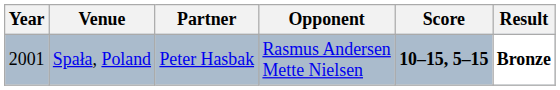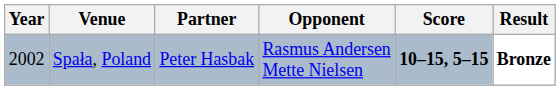Spała, Poland | Year: 2001 -> 2002
